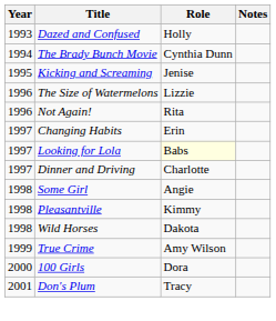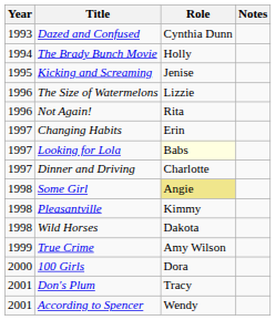Dazed and Confused | Role: Holly -> Cynthia Dunn
The Brady Bunch Movie | Role: Cynthia Dunn -> Holly
Some Girl | Role: no background -> khaki background
+ row: 2001 | According to Spencer | Wendy
